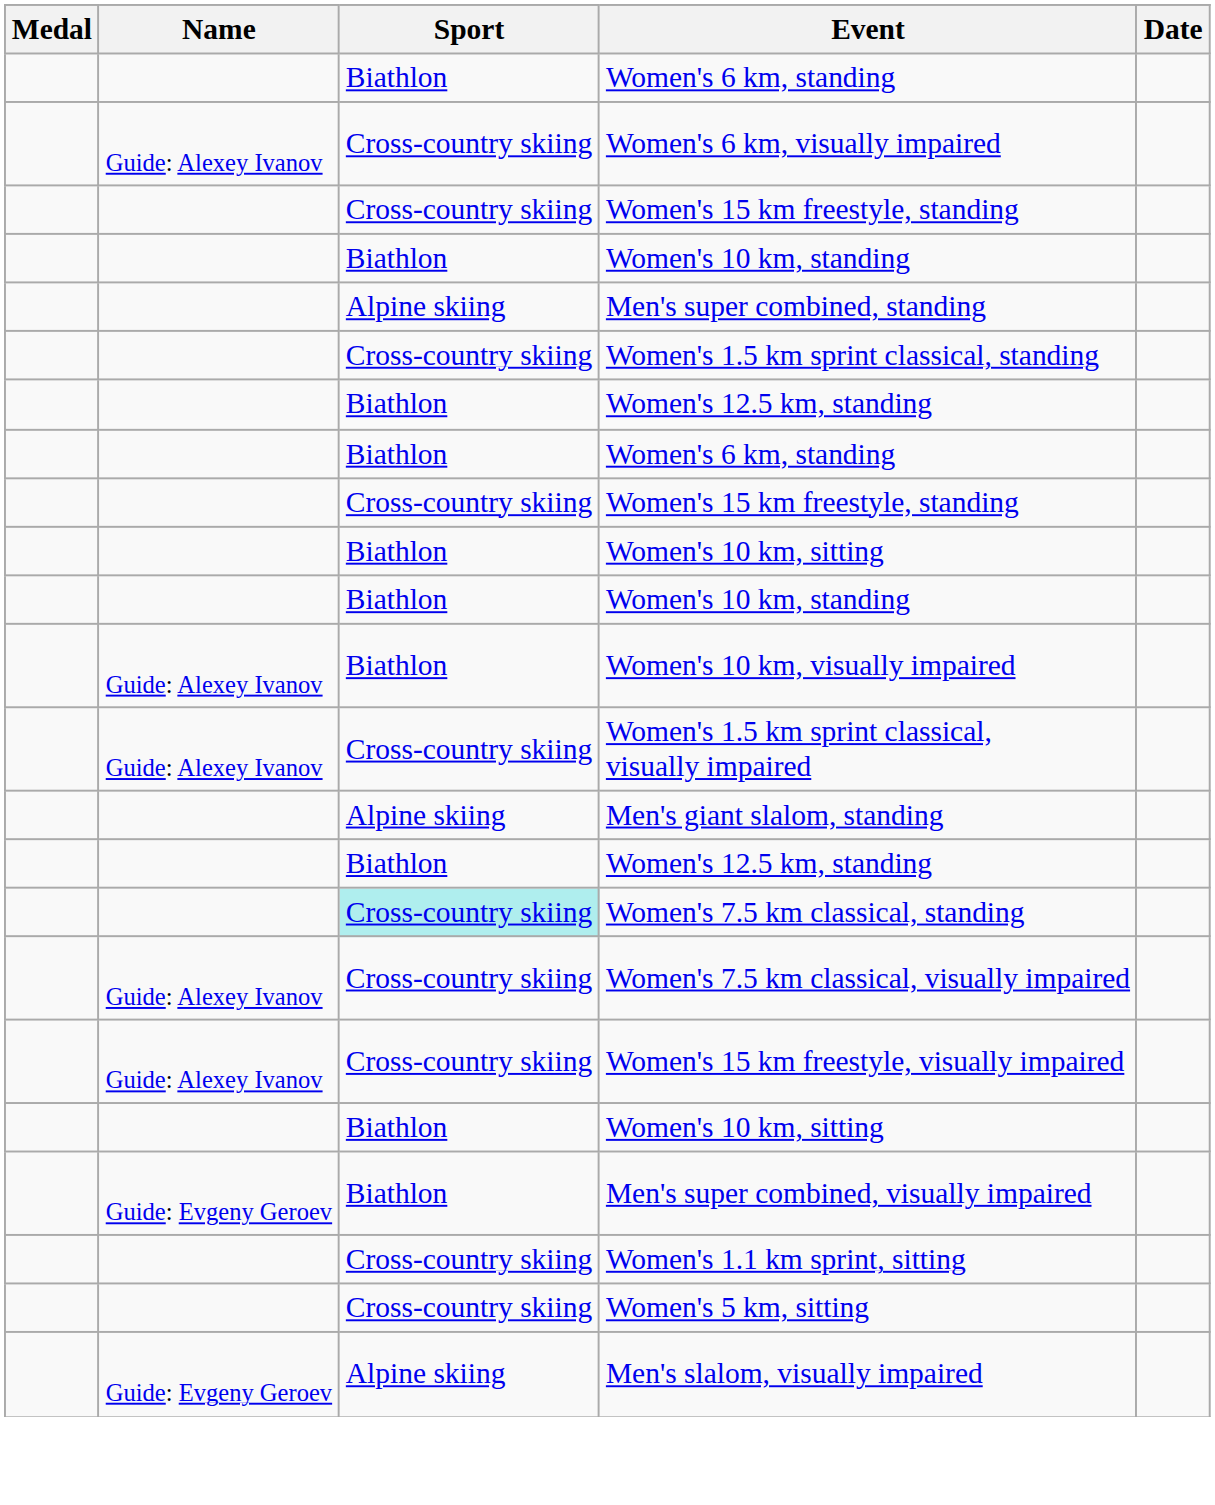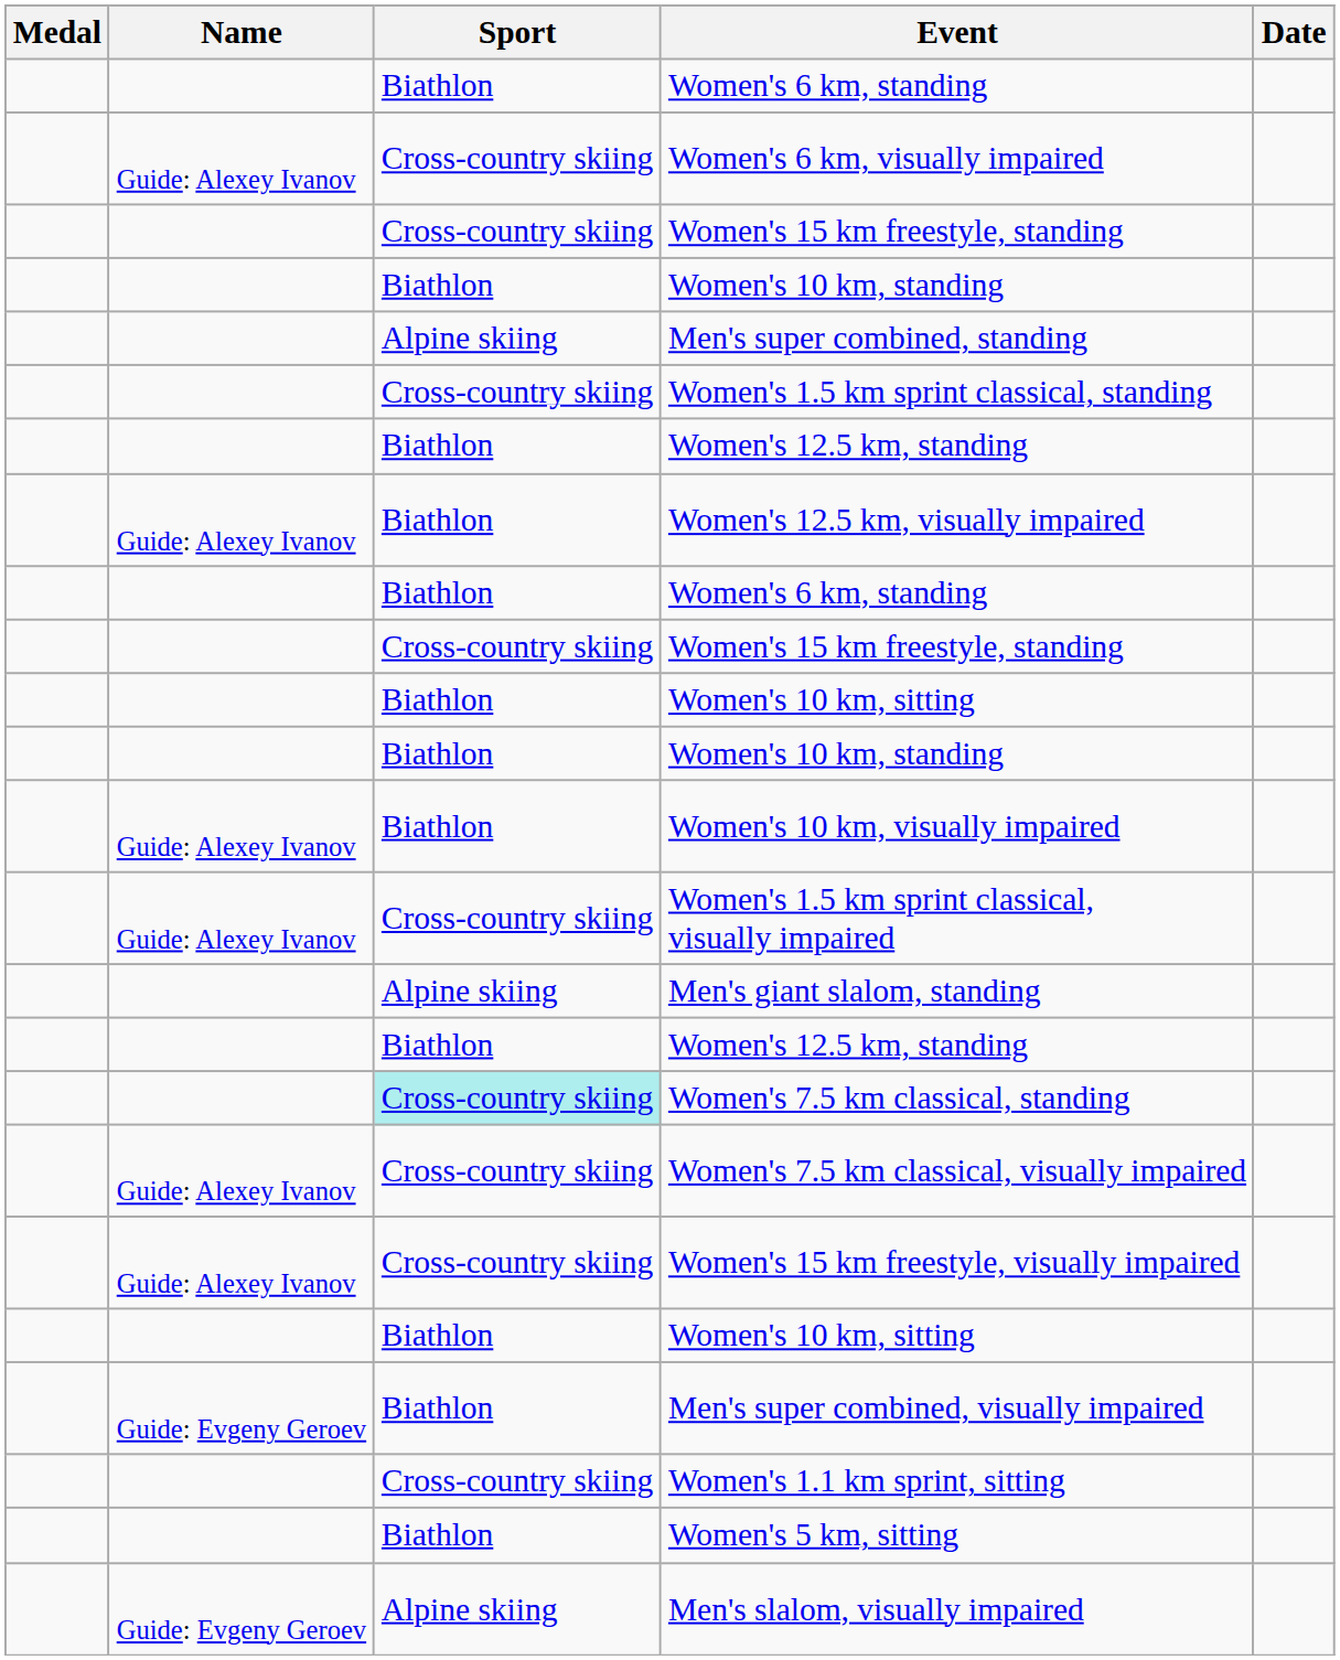+ row: Guide: Alexey Ivanov | Biathlon | Women's 12.5 km, visually impaired
Women's 5 km, sitting | Sport: Cross-country skiing -> Biathlon
